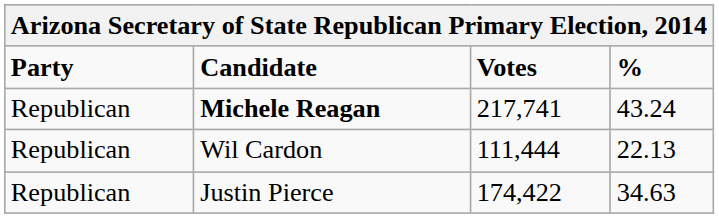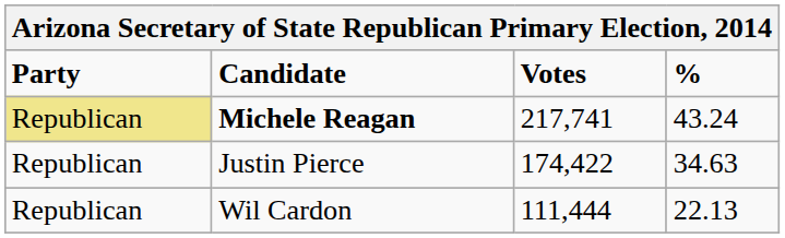Michele Reagan | Party: no background -> khaki background
rows swapped: Justin Pierce <-> Wil Cardon
